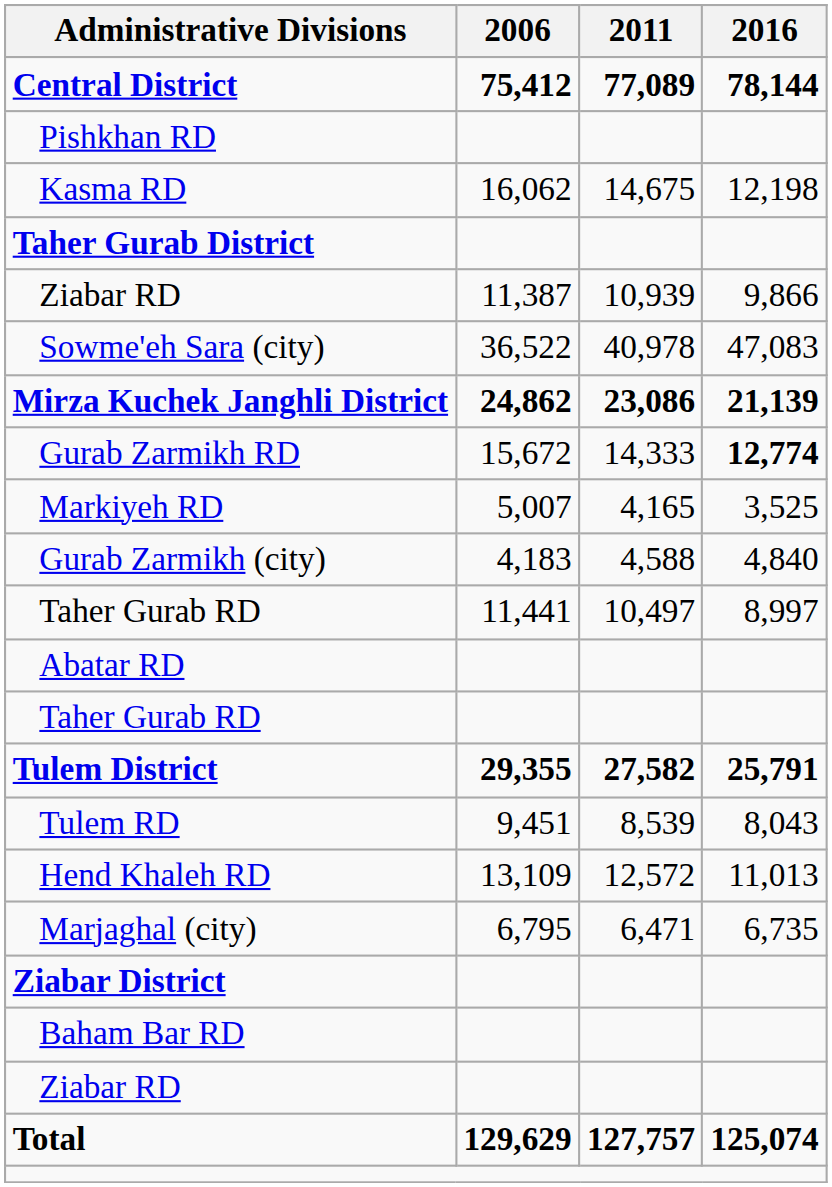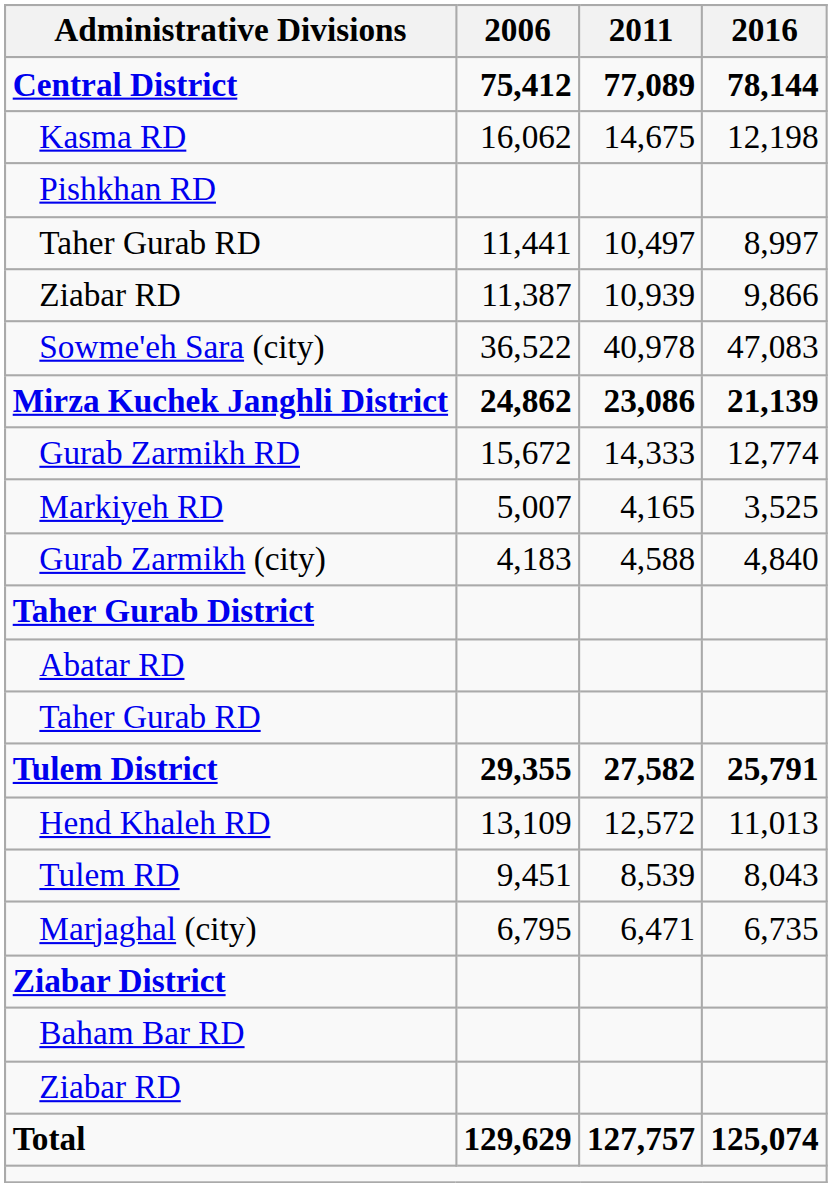rows swapped: Kasma RD <-> Pishkhan RD
rows swapped: Taher Gurab RD / 11,441 <-> Taher Gurab District
Gurab Zarmikh RD | 2016: bold -> normal
rows swapped: Hend Khaleh RD <-> Tulem RD
